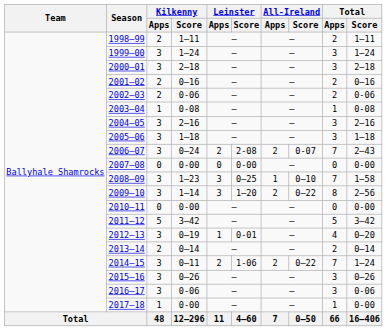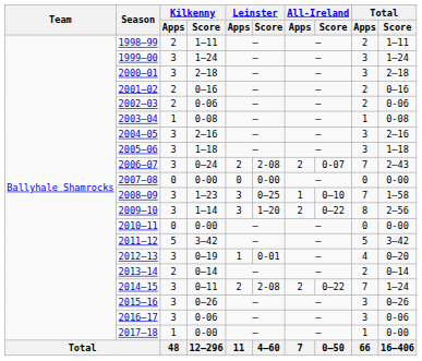2014–15 | Leinster / Score: 1-06 -> 2-08
